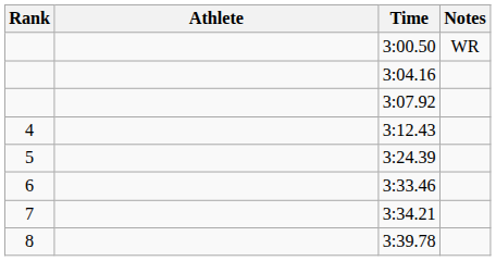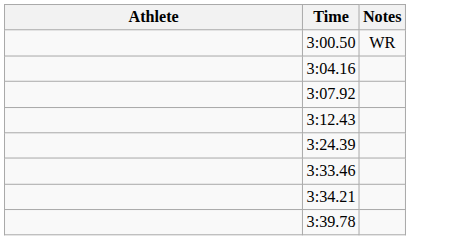- column: Rank | 4 | 5 | 6 | 7 | 8
